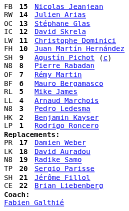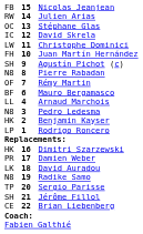- row: RL | 5 | Mike James
+ row: HK | 16 | Dimitri Szarzewski
